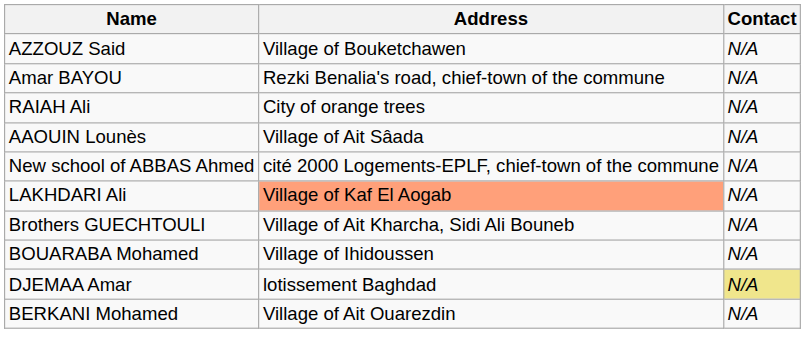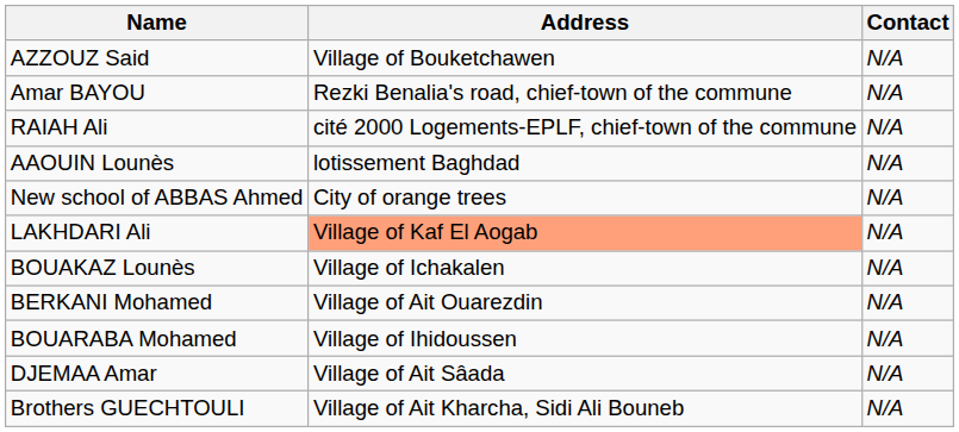RAIAH Ali | Address: City of orange trees -> cité 2000 Logements-EPLF, chief-town of the commune
AAOUIN Lounès | Address: Village of Ait Sâada -> lotissement Baghdad
New school of ABBAS Ahmed | Address: cité 2000 Logements-EPLF, chief-town of the commune -> City of orange trees
+ row: BOUAKAZ Lounès | Village of Ichakalen | N/A
rows swapped: BERKANI Mohamed <-> Brothers GUECHTOULI
DJEMAA Amar | Address: lotissement Baghdad -> Village of Ait Sâada
DJEMAA Amar | Contact: khaki background -> no background
